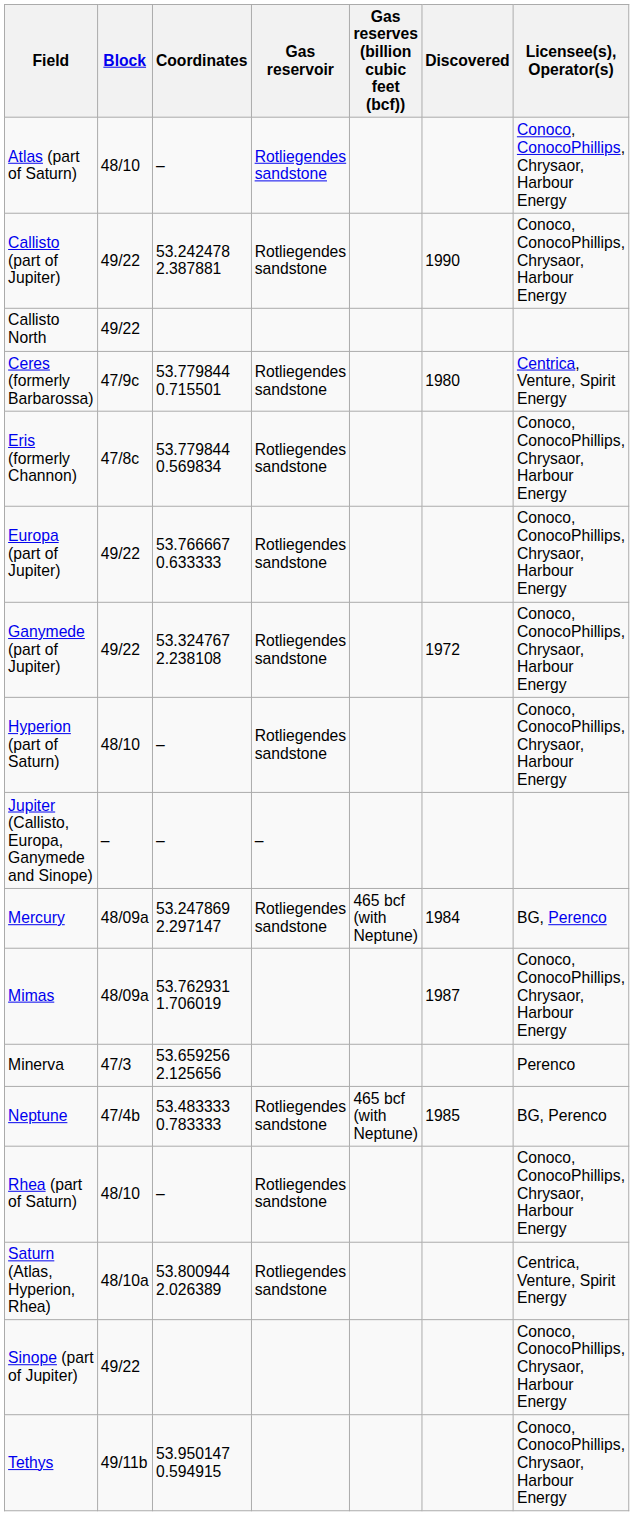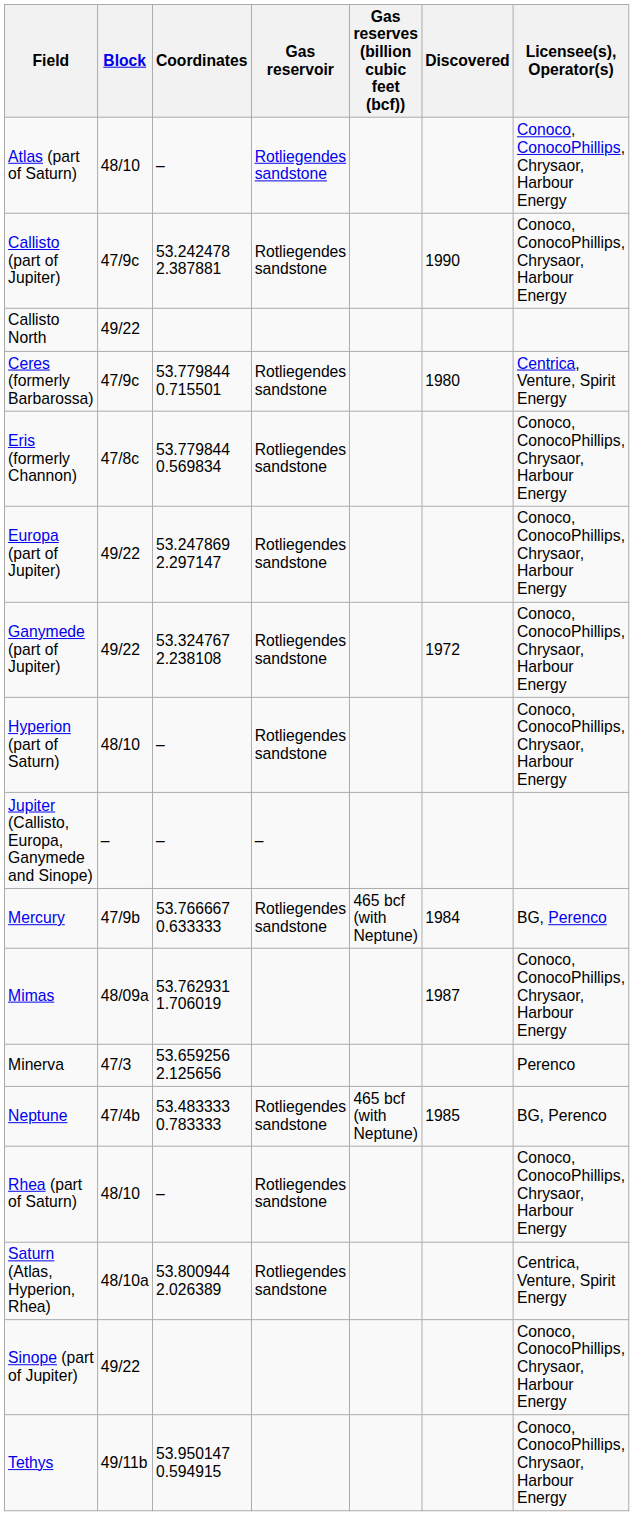Callisto (part of Jupiter) | Block: 49/22 -> 47/9c
Europa (part of Jupiter) | Coordinates: 53.766667 0.633333 -> 53.247869 2.297147
Mercury | Block: 48/09a -> 47/9b
Mercury | Coordinates: 53.247869 2.297147 -> 53.766667 0.633333
